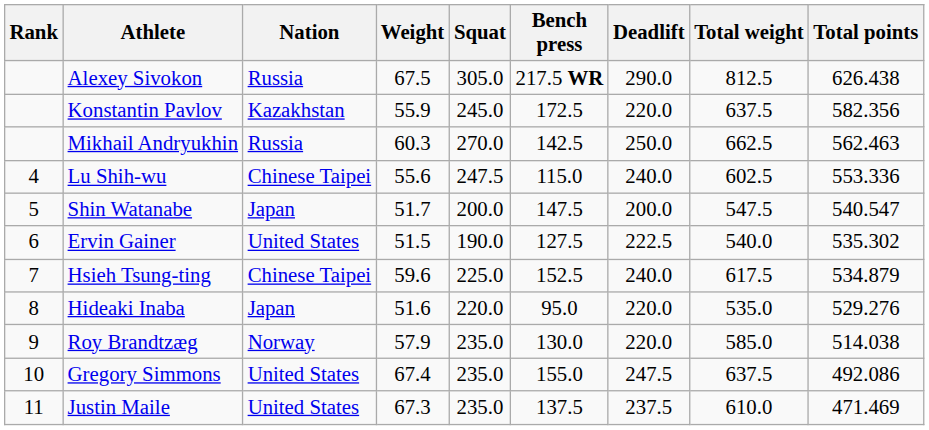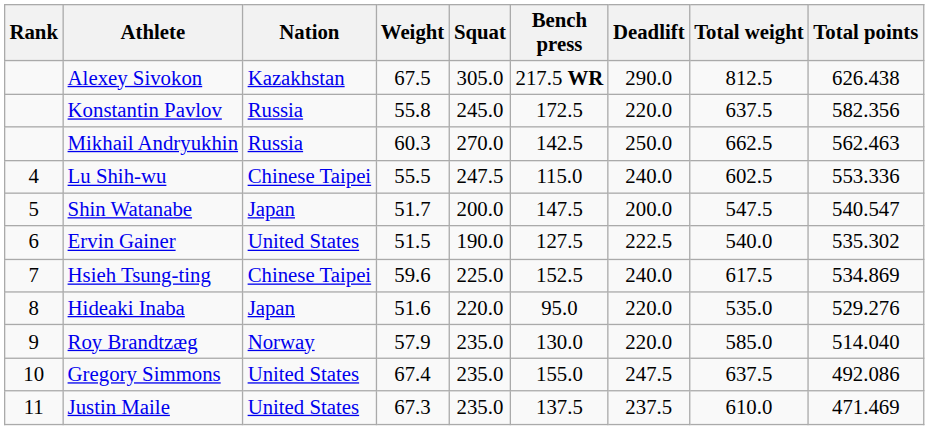Alexey Sivokon | Nation: Russia -> Kazakhstan
Konstantin Pavlov | Nation: Kazakhstan -> Russia
Konstantin Pavlov | Weight: 55.9 -> 55.8
Lu Shih-wu | Weight: 55.6 -> 55.5
Hsieh Tsung-ting | Total points: 534.879 -> 534.869
Roy Brandtzæg | Total points: 514.038 -> 514.040
